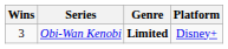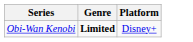- column: Wins | 3
